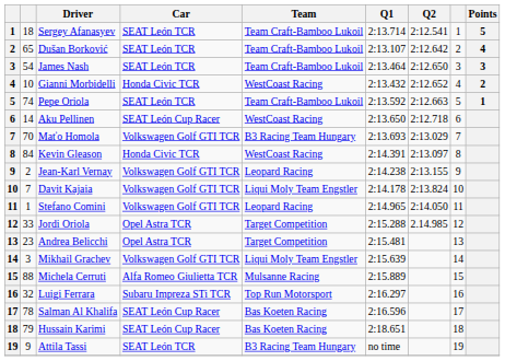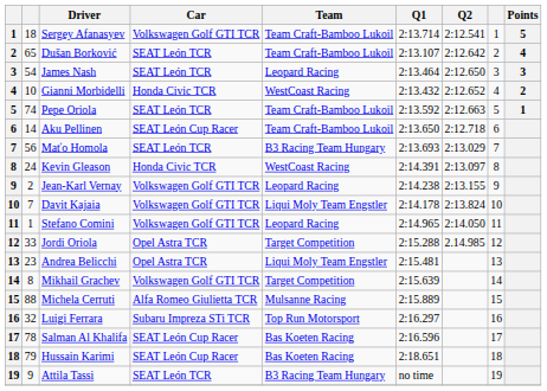Sergey Afanasyev | Car: SEAT León TCR -> Volkswagen Golf GTI TCR
James Nash | Team: Team Craft-Bamboo Lukoil -> Leopard Racing
Aku Pellinen | Team: WestCoast Racing -> Team Craft-Bamboo Lukoil
Maťo Homola | column 2: 70 -> 56
Maťo Homola | Car: Volkswagen Golf GTI TCR -> SEAT León TCR
Kevin Gleason | column 2: 84 -> 24
Andrea Belicchi | Team: Target Competition -> Liqui Moly Team Engstler
Mikhail Grachev | column 2: 3 -> 8
Mikhail Grachev | Team: Liqui Moly Team Engstler -> Target Competition
